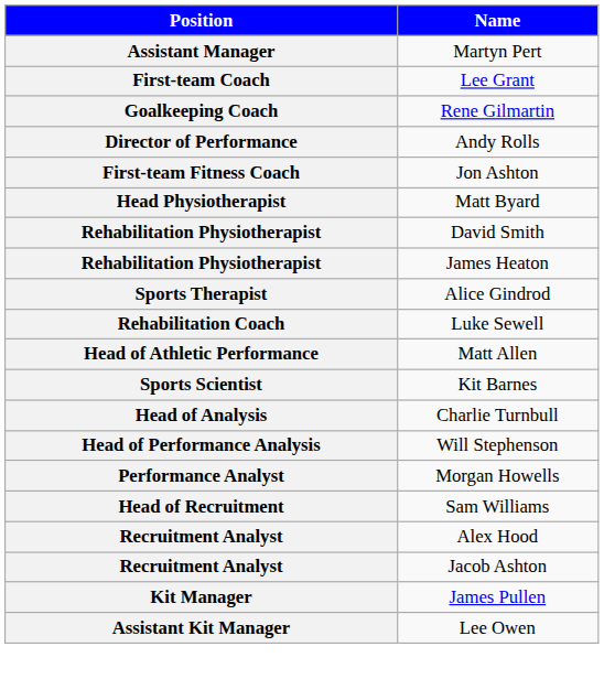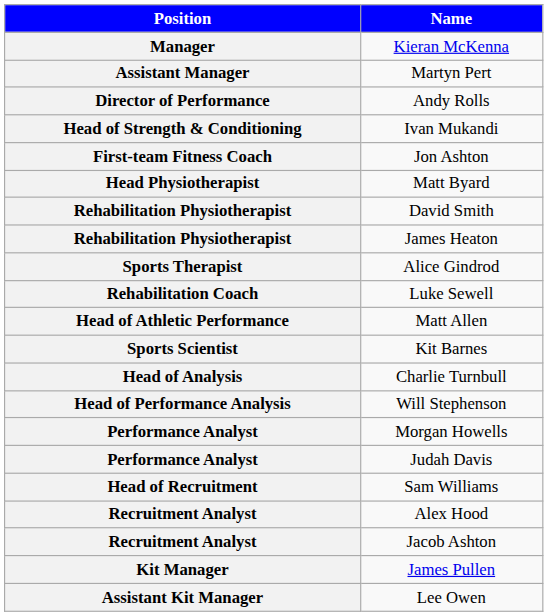+ row: Manager | Kieran McKenna
- row: First-team Coach | Lee Grant
- row: Goalkeeping Coach | Rene Gilmartin
+ row: Head of Strength & Conditioning | Ivan Mukandi
+ row: Performance Analyst | Judah Davis
